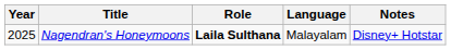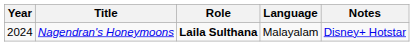Nagendran's Honeymoons | Year: 2025 -> 2024
